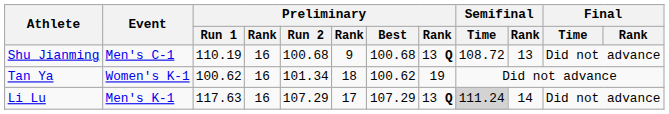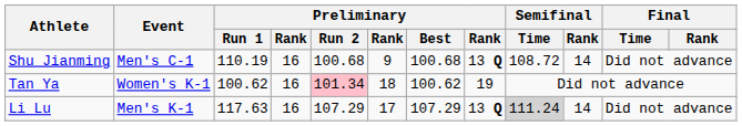Shu Jianming | Semifinal / Rank: 13 -> 14
Tan Ya | Preliminary / Run 2: no background -> pink background
